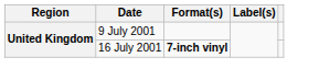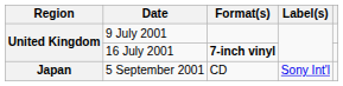+ row: Japan | 5 September 2001 | CD | Sony Int'l
